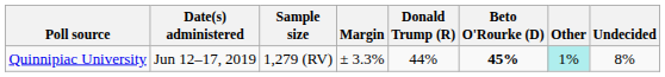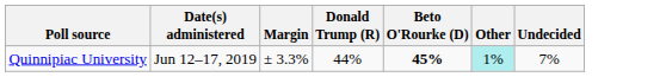- column: Sample size | 1,279 (RV)
Quinnipiac University | Undecided: 8% -> 7%
